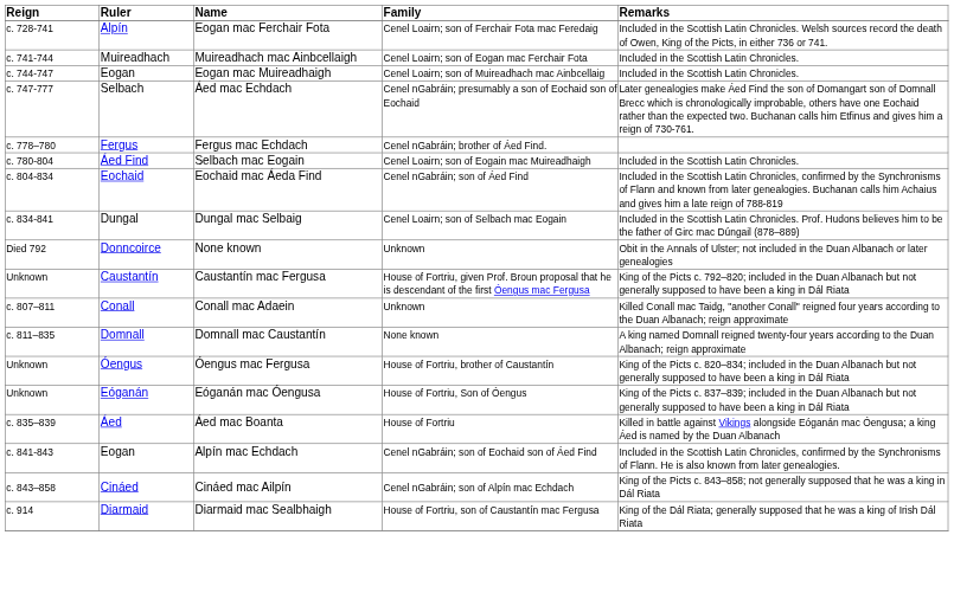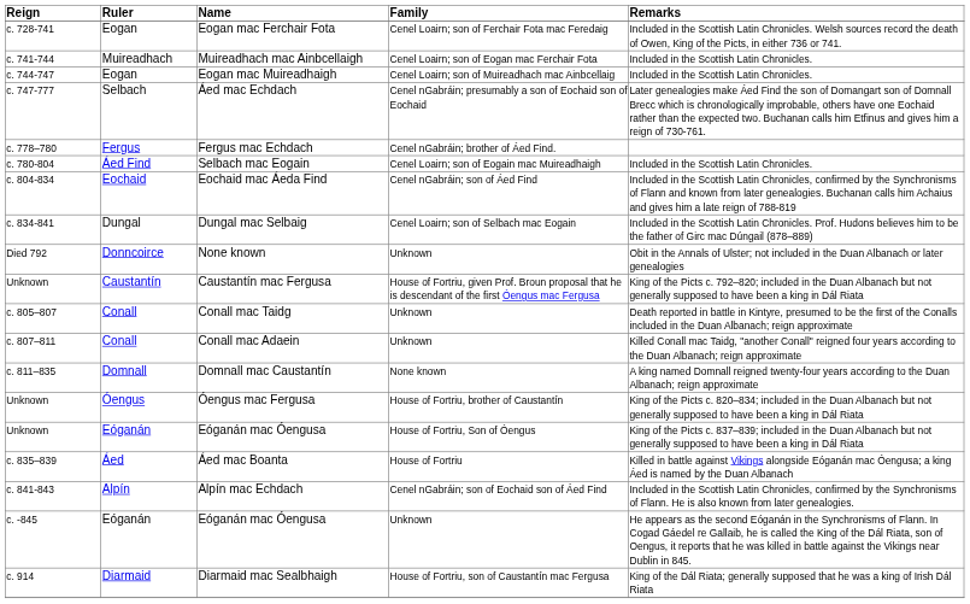Eogan mac Ferchair Fota | Ruler: Alpín -> Eogan
+ row: c. 805–807 | Conall | Conall mac Taidg | Unknown | Death reported in battle in Kintyre, presumed to be the first of the Conalls included in the Duan Albanach; reign approximate
Alpín mac Echdach | Ruler: Eogan -> Alpín
+ row: c. -845 | Eóganán | Eóganán mac Óengusa | Unknown | He appears as the second Eóganán in the Synchronisms of Flann. In Cogad Gáedel re Gallaib, he is called the King of the Dál Riata, son of Oengus, it reports that he was killed in battle against the Vikings near Dublin in 845.
- row: c. 843–858 | Cináed | Cináed mac Ailpín | Cenel nGabráin; son of Alpín mac Echdach | King of the Picts c. 843–858; not generally supposed that he was a king in Dál Riata
